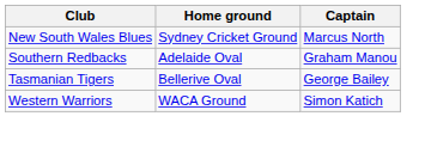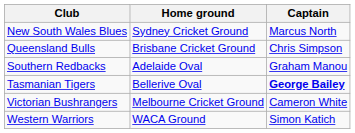+ row: Queensland Bulls | Brisbane Cricket Ground | Chris Simpson
Tasmanian Tigers | Captain: normal -> bold
+ row: Victorian Bushrangers | Melbourne Cricket Ground | Cameron White
